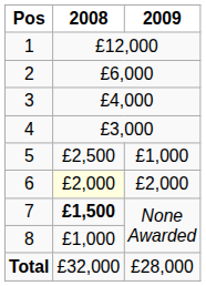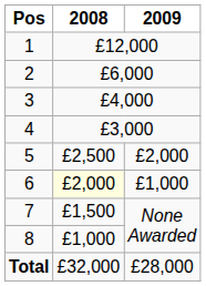5 | 2009: £1,000 -> £2,000
6 | 2009: £2,000 -> £1,000
7 | 2008: bold -> normal
